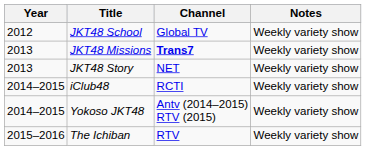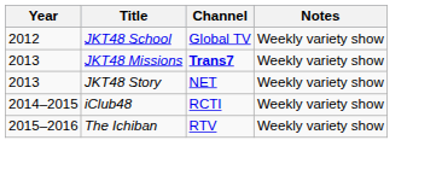- row: 2014–2015 | Yokoso JKT48 | Antv (2014–2015) RTV (2015) | Weekly variety show
